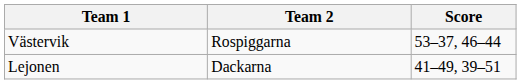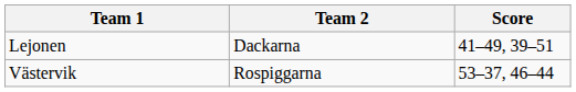rows swapped: Västervik <-> Lejonen
